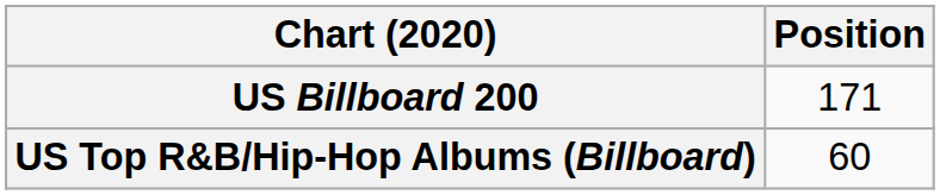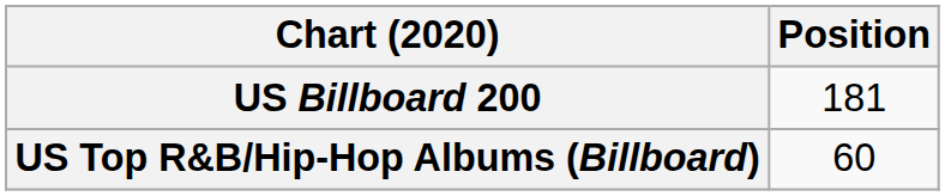US Billboard 200 | Position: 171 -> 181
